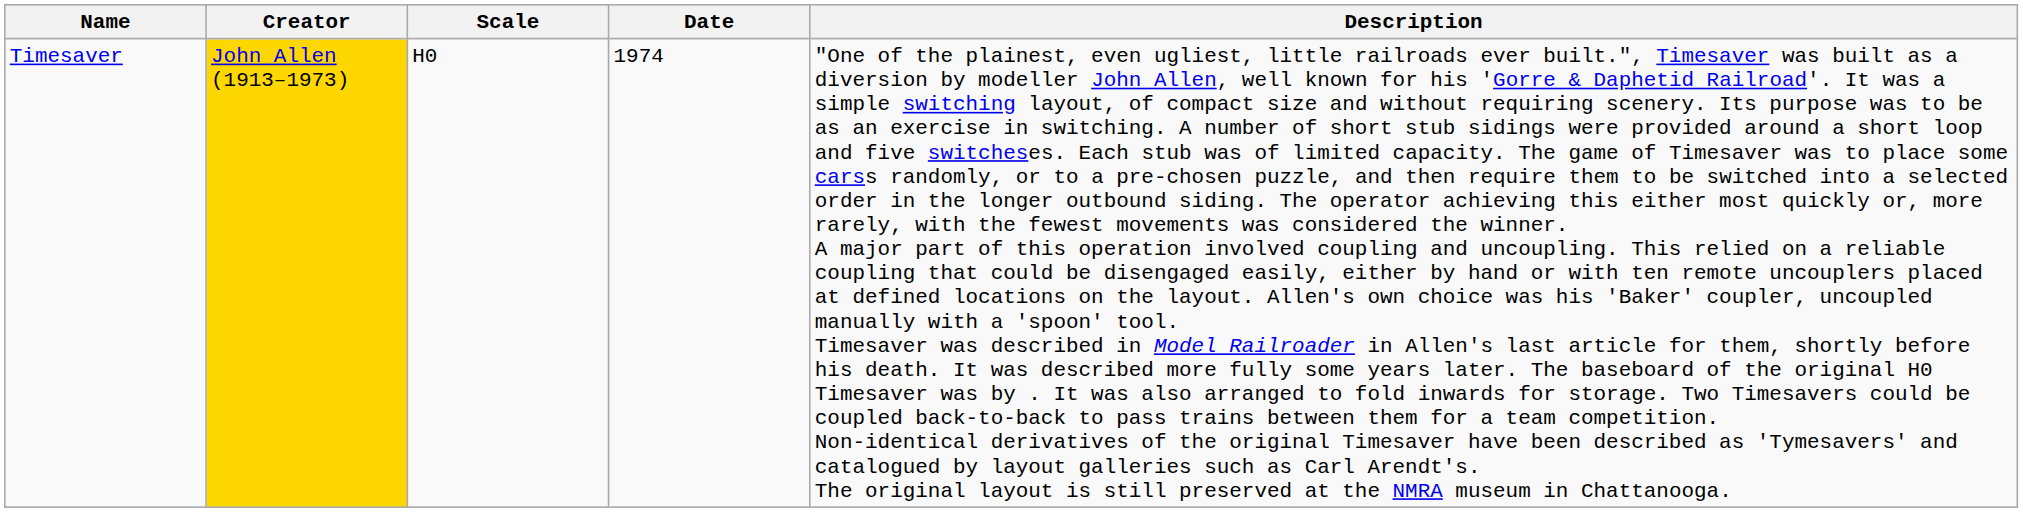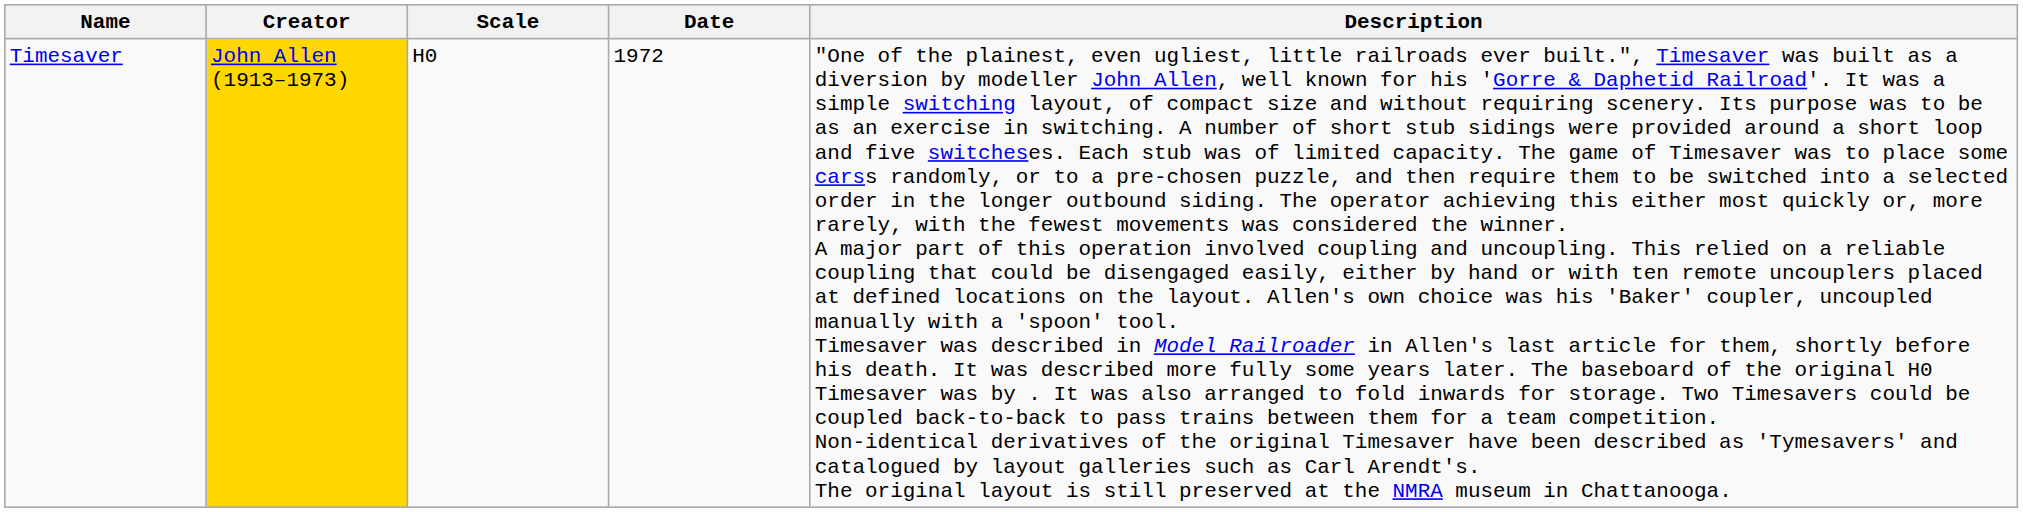Timesaver | Date: 1974 -> 1972
